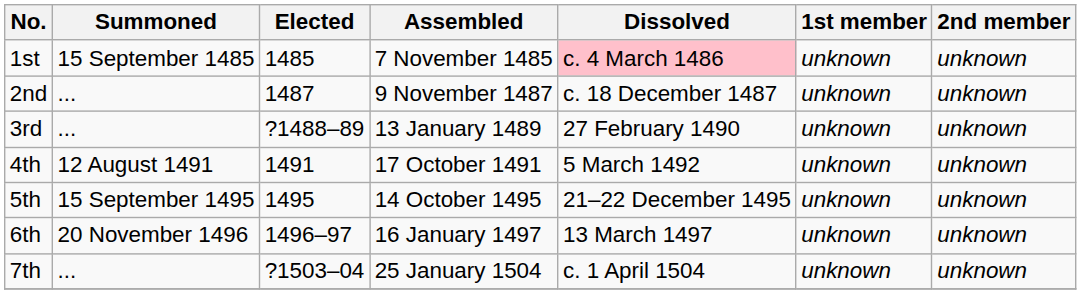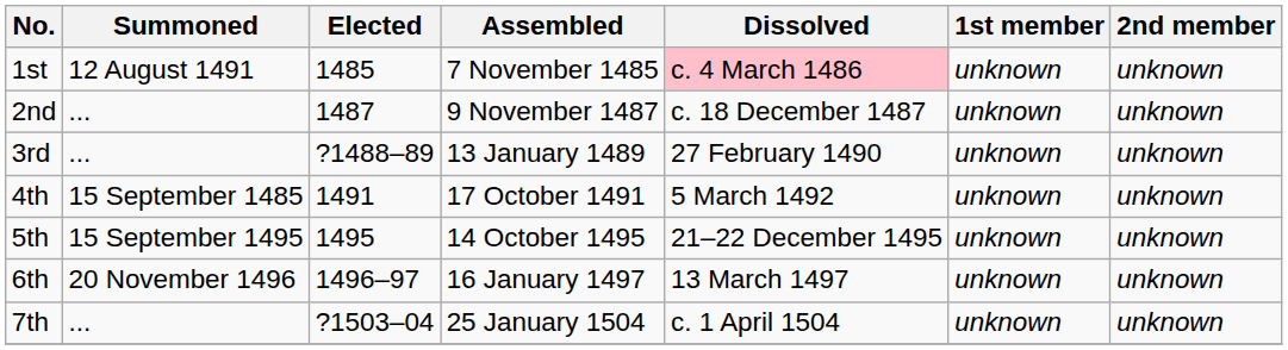1st | Summoned: 15 September 1485 -> 12 August 1491
4th | Summoned: 12 August 1491 -> 15 September 1485
